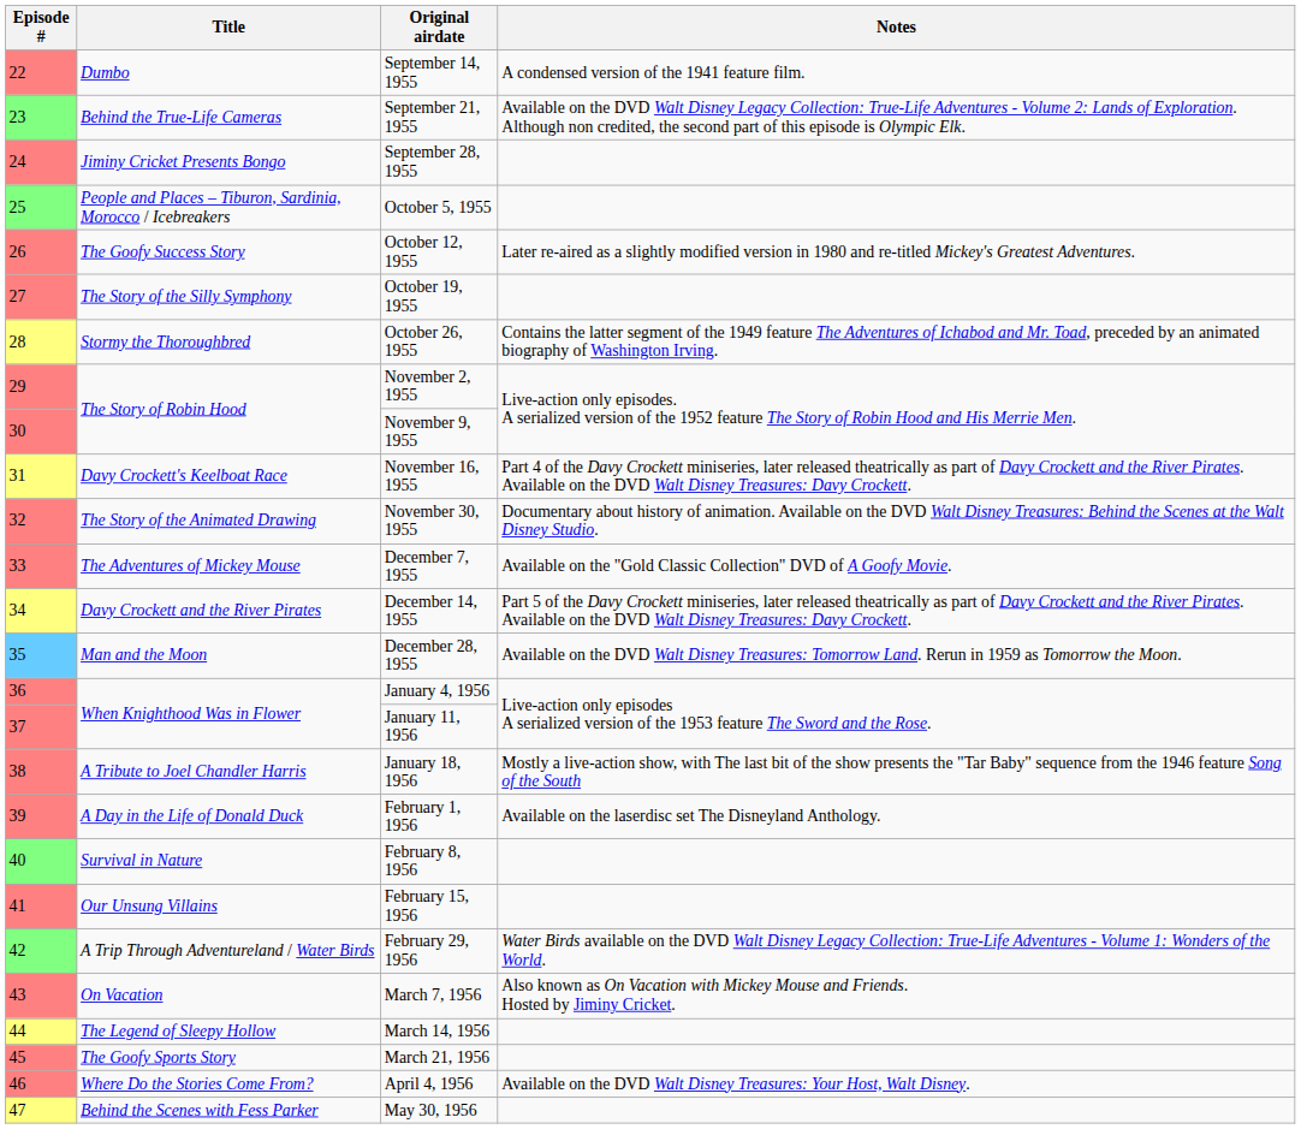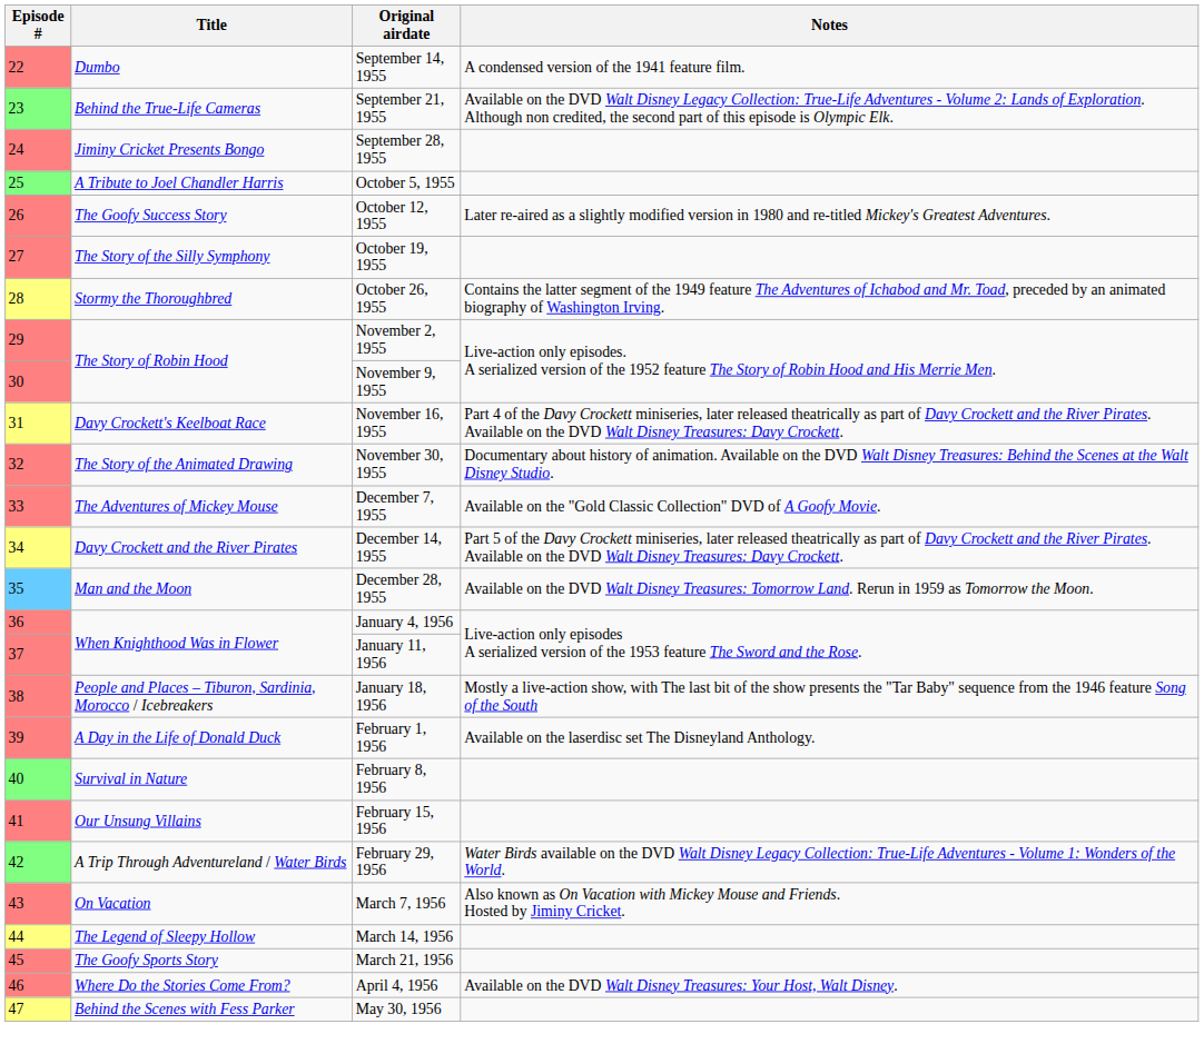October 5, 1955 | Title: People and Places – Tiburon, Sardinia, Morocco / Icebreakers -> A Tribute to Joel Chandler Harris
January 18, 1956 | Title: A Tribute to Joel Chandler Harris -> People and Places – Tiburon, Sardinia, Morocco / Icebreakers
